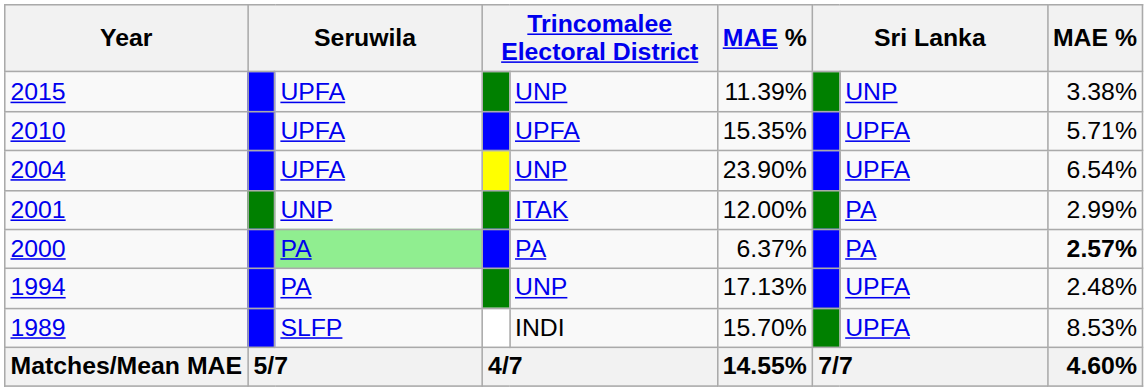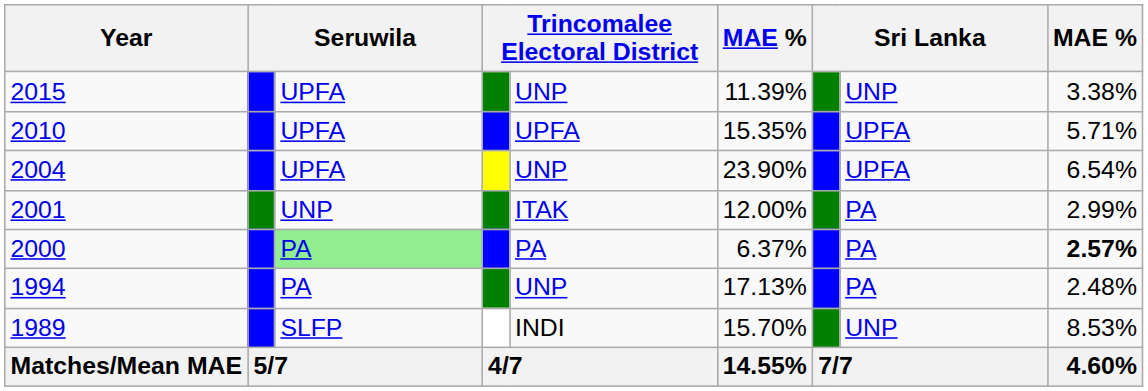1994 | column 8: UPFA -> PA
1989 | column 8: UPFA -> UNP
